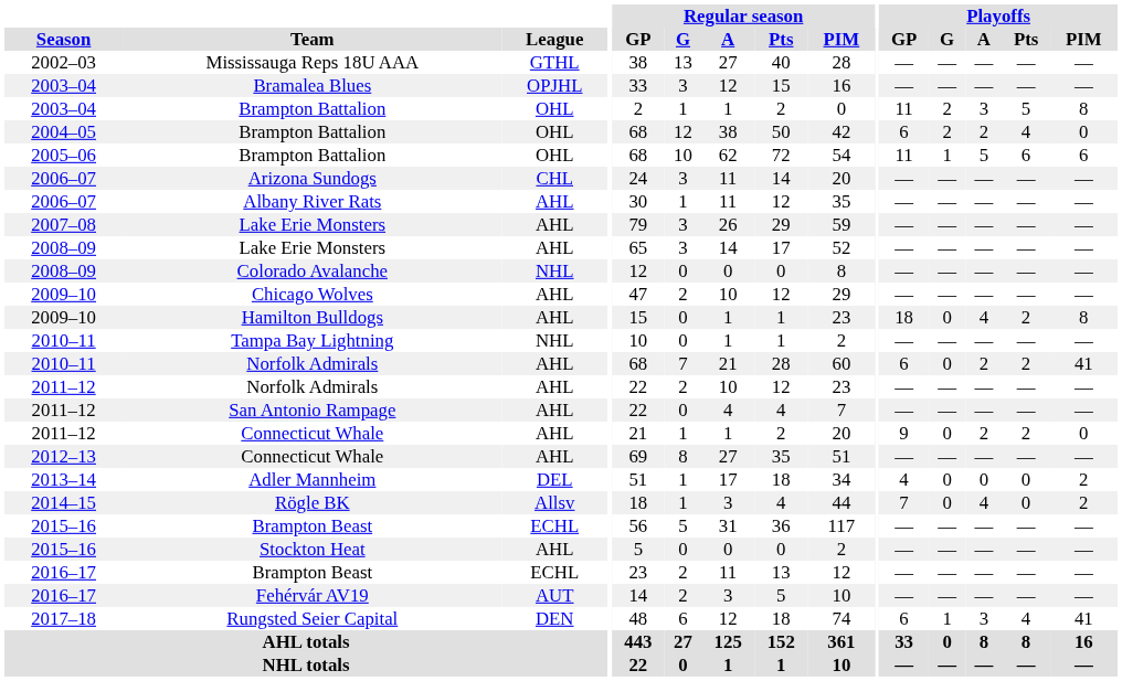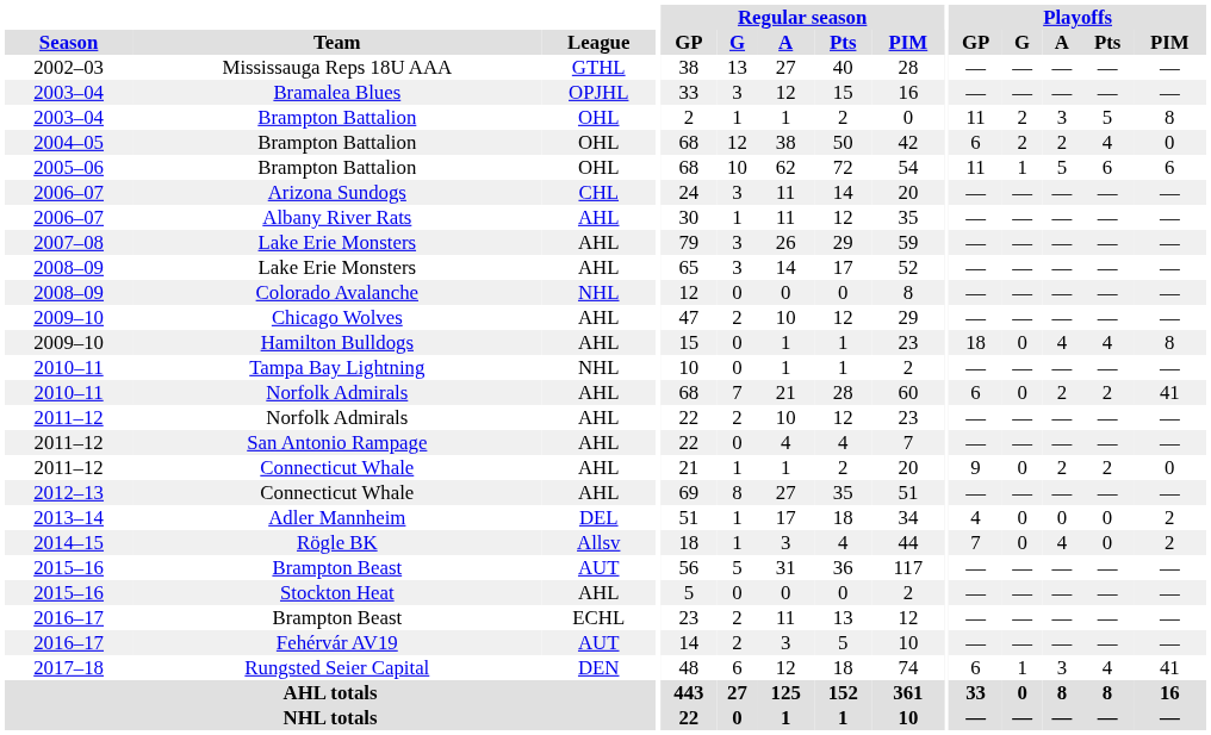Hamilton Bulldogs | Playoffs / Pts: 2 -> 4
2015–16 / Brampton Beast | League: ECHL -> AUT
